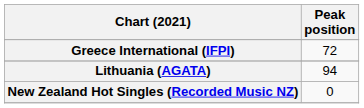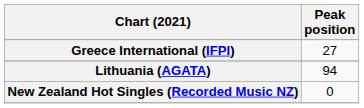Greece International (IFPI) | Peak position: 72 -> 27
